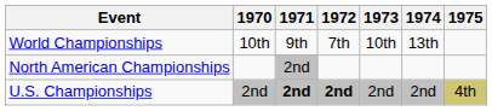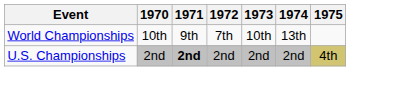- row: North American Championships | 2nd
U.S. Championships | 1972: bold -> normal
